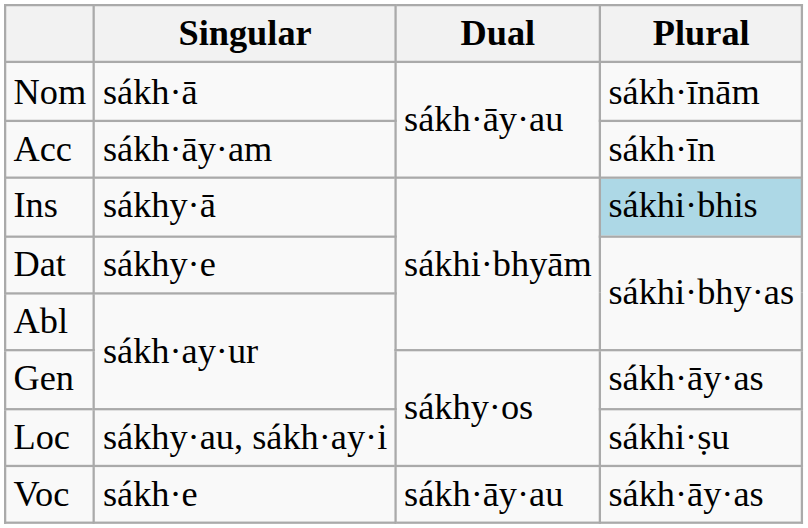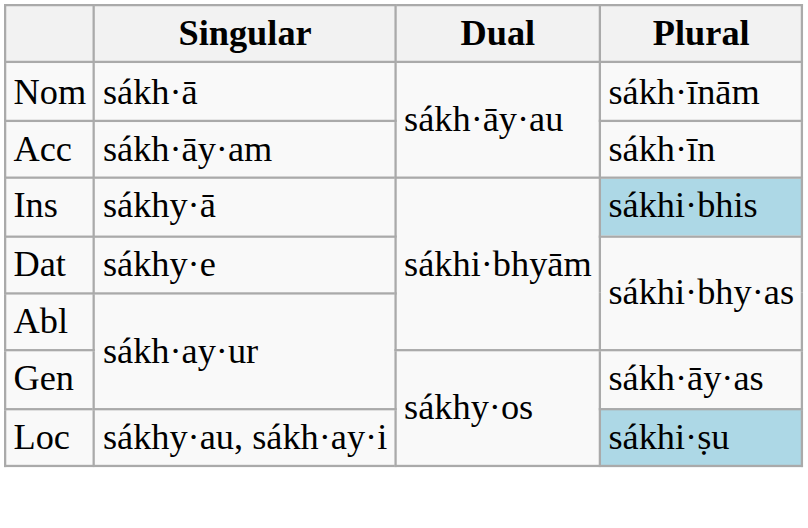Loc | Plural: no background -> lightblue background
- row: Voc | sákh·e | sákh·āy·au | sákh·āy·as
